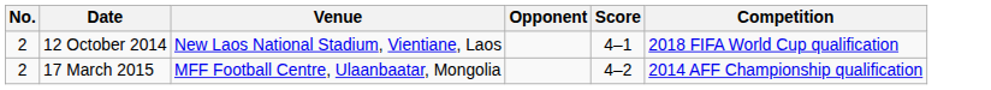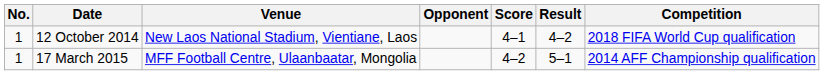+ column: Result | 4–2 | 5–1
12 October 2014 | No.: 2 -> 1
17 March 2015 | No.: 2 -> 1
